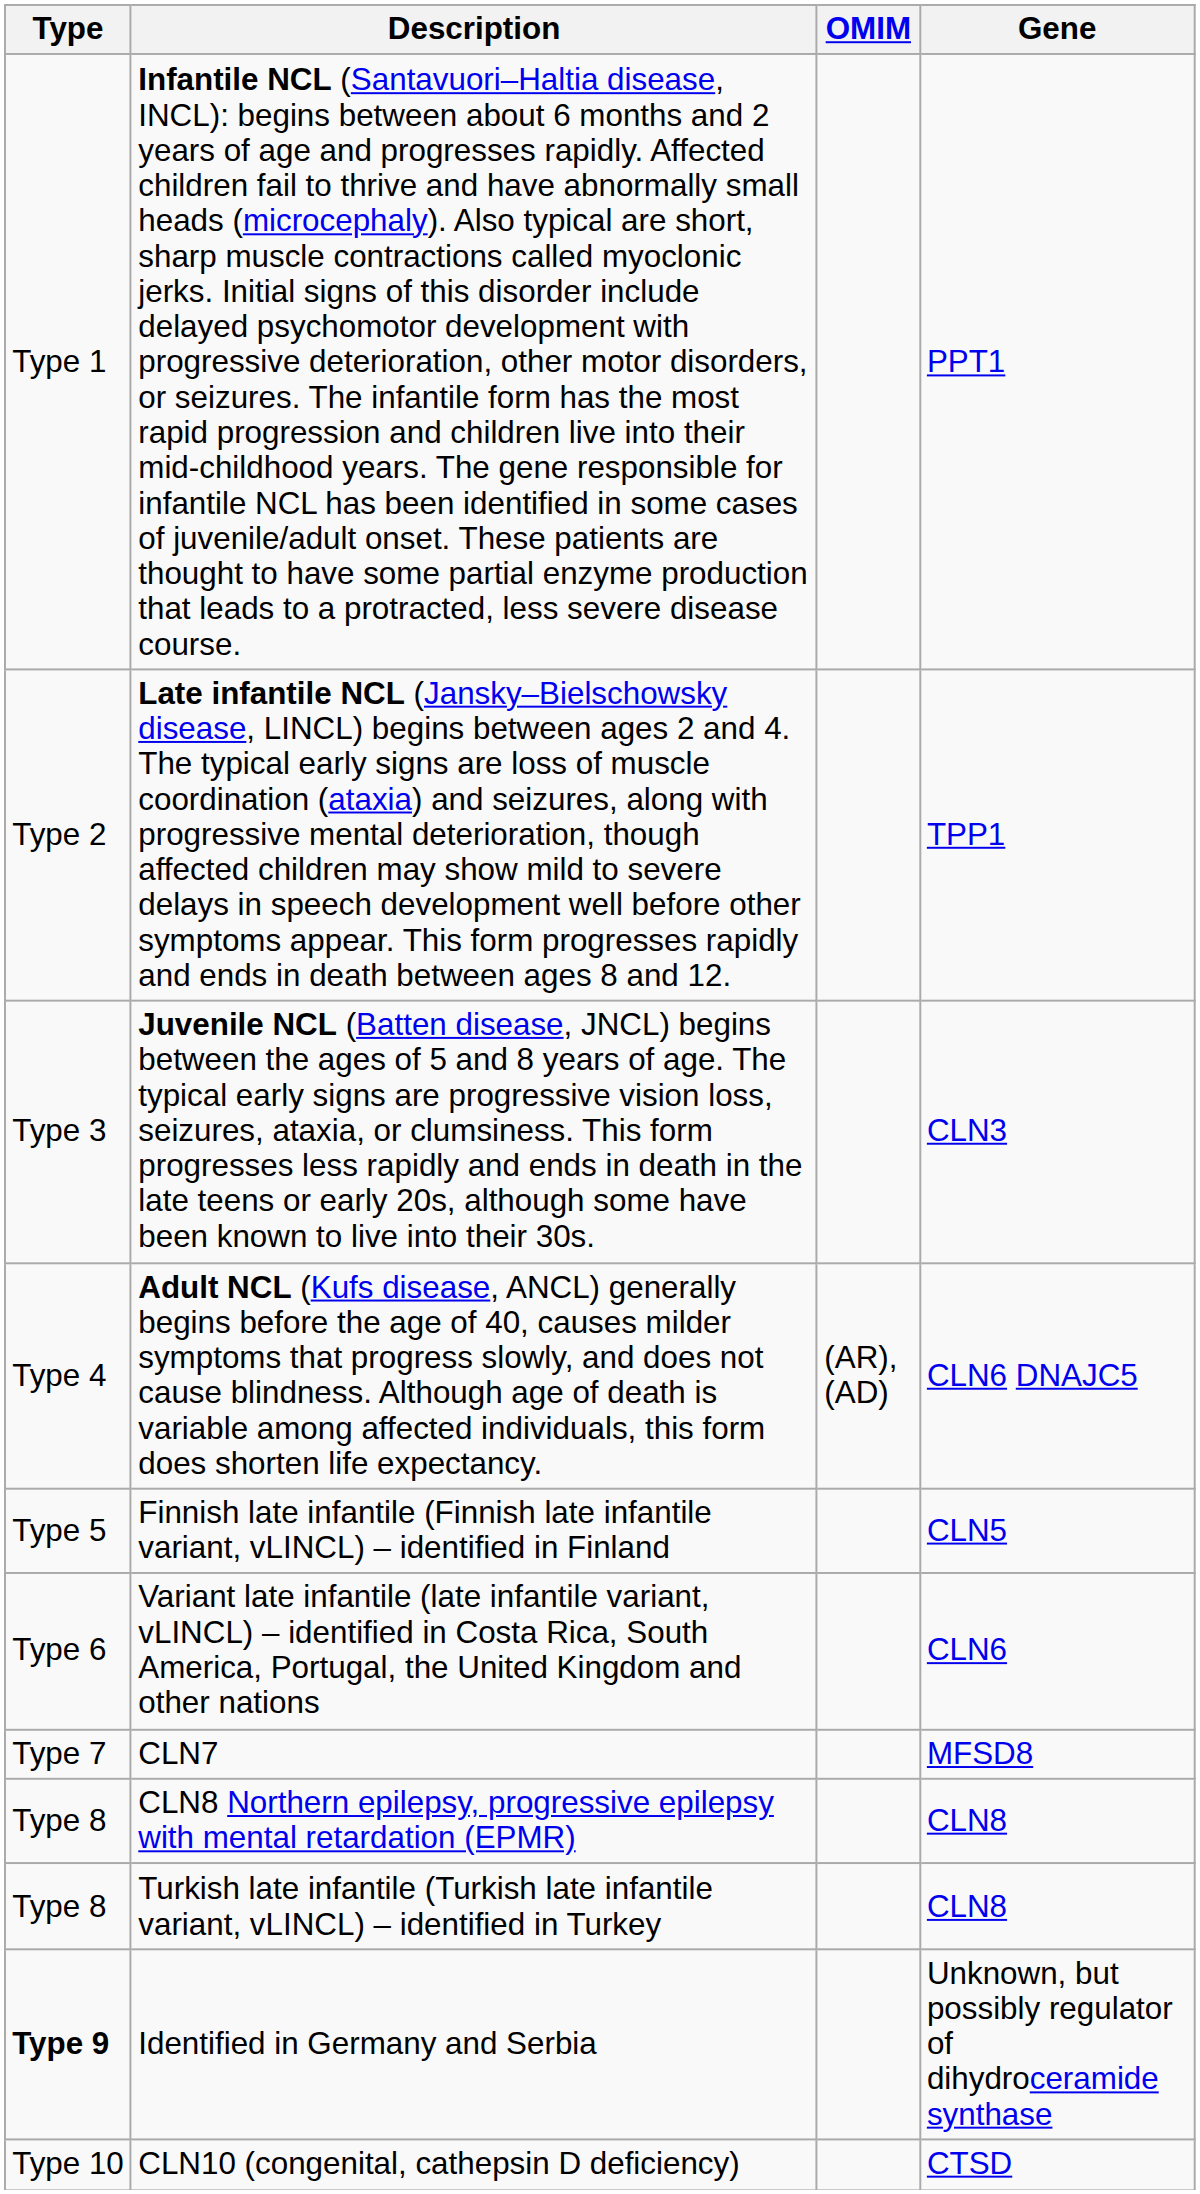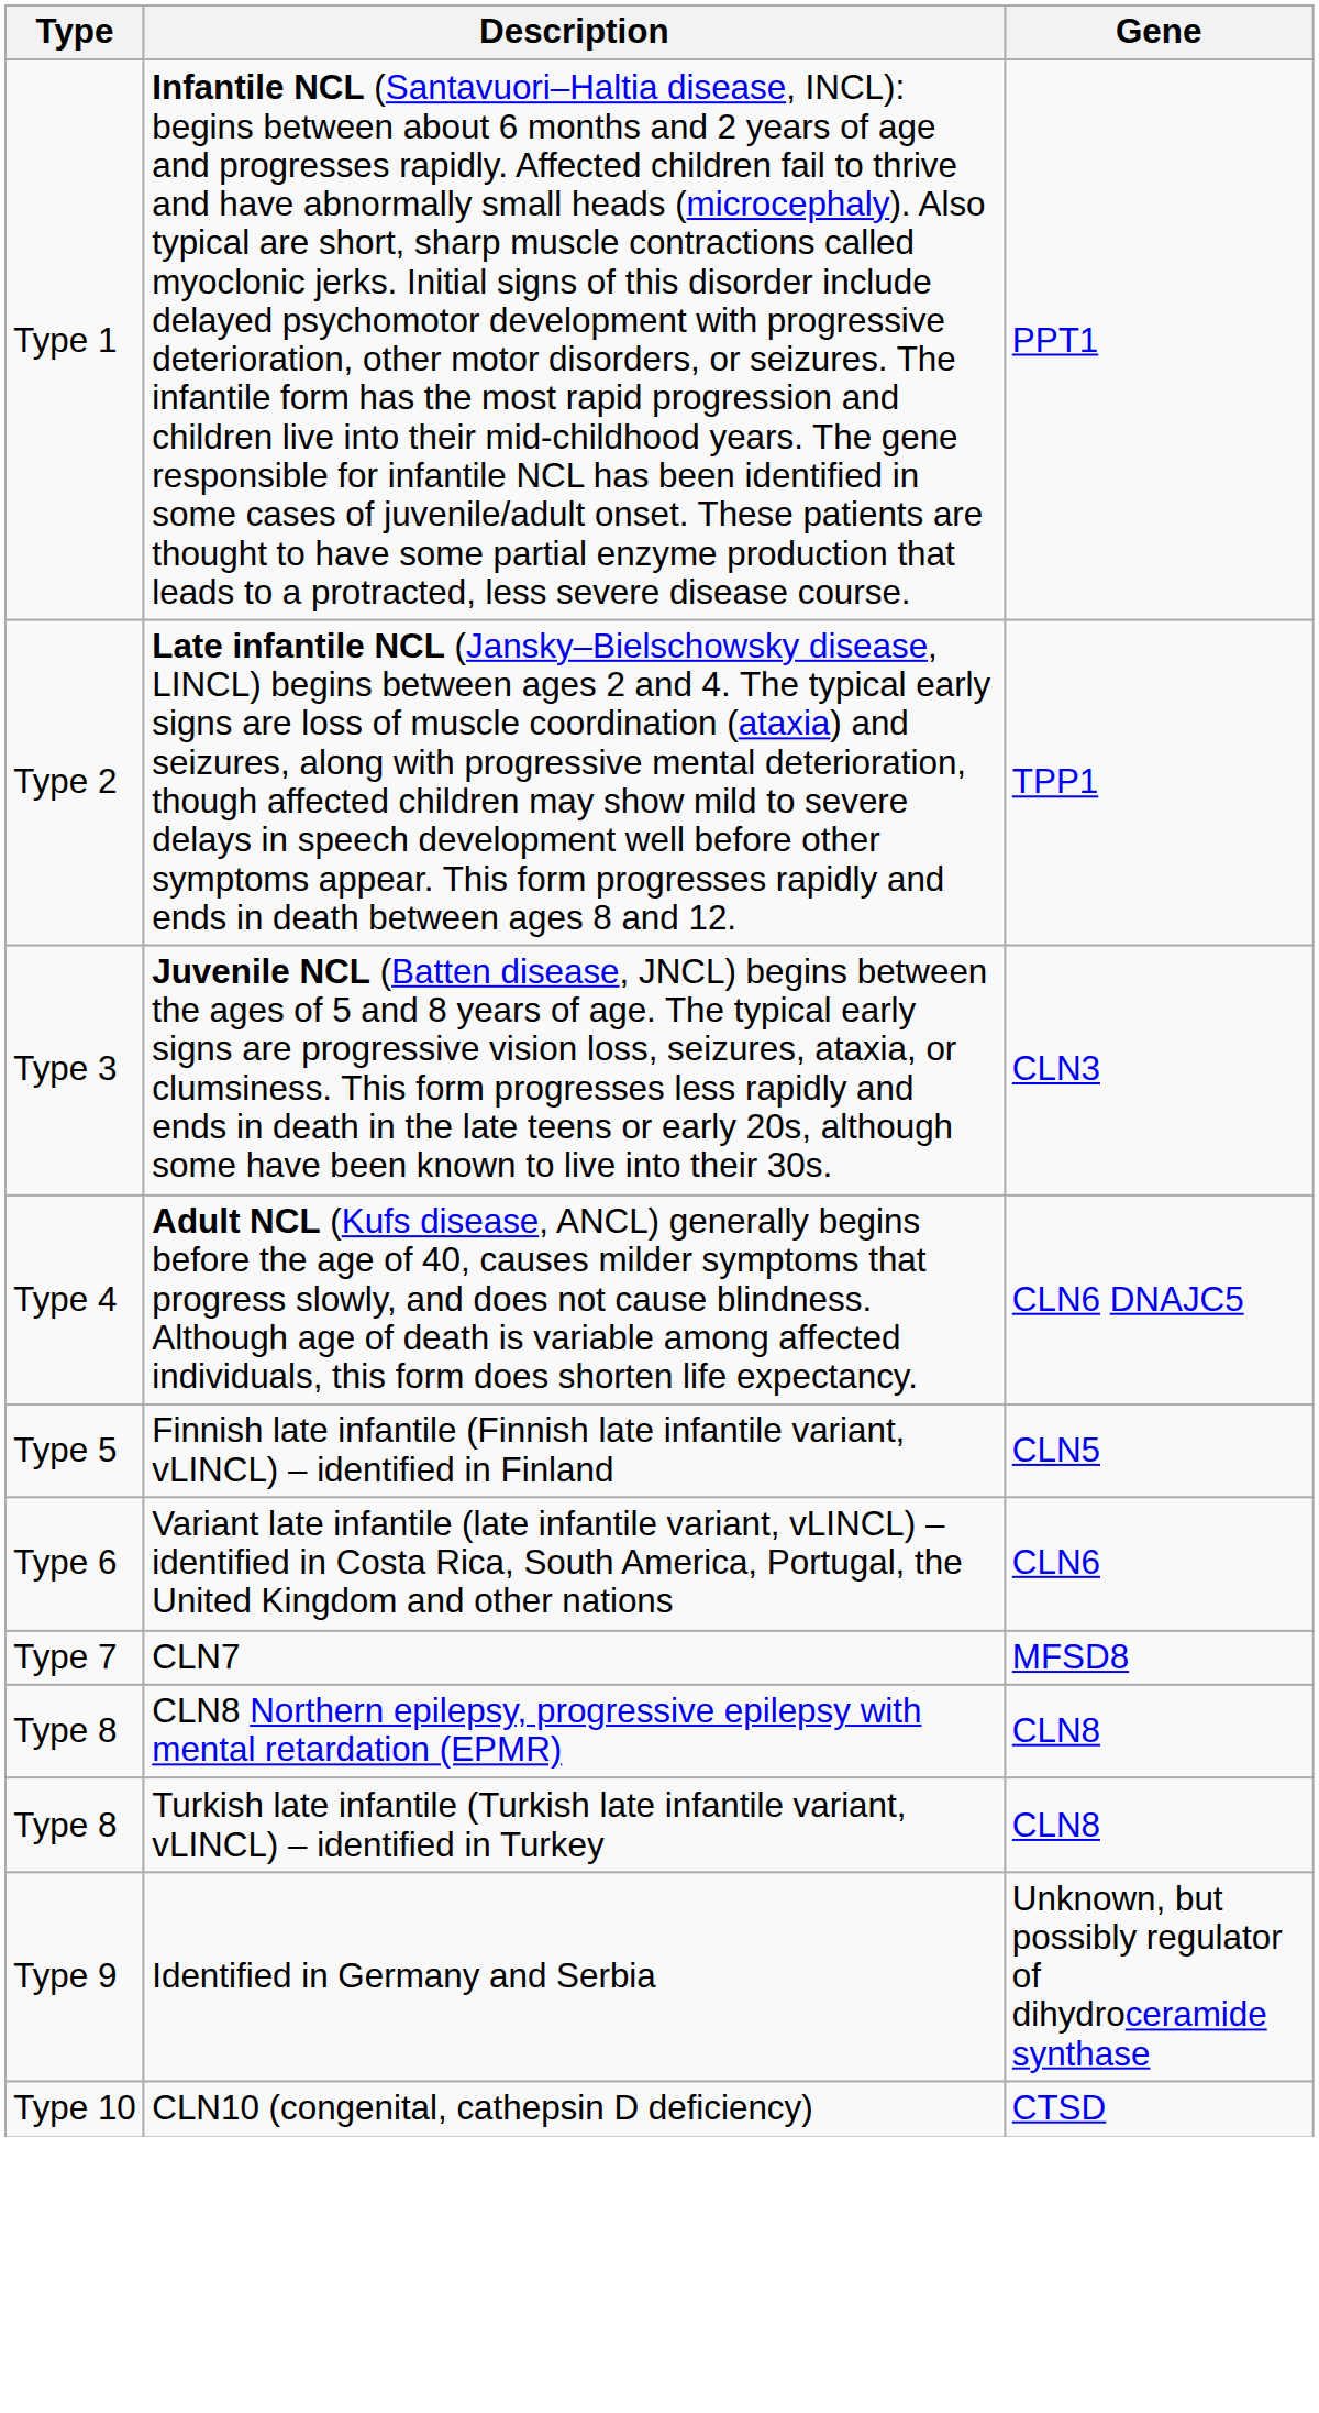- column: OMIM | (AR), (AD)
Identified in Germany and Serbia | Type: bold -> normal
